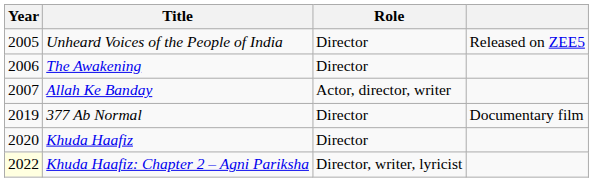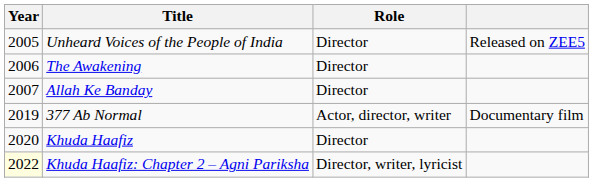Allah Ke Banday | Role: Actor, director, writer -> Director
377 Ab Normal | Role: Director -> Actor, director, writer
